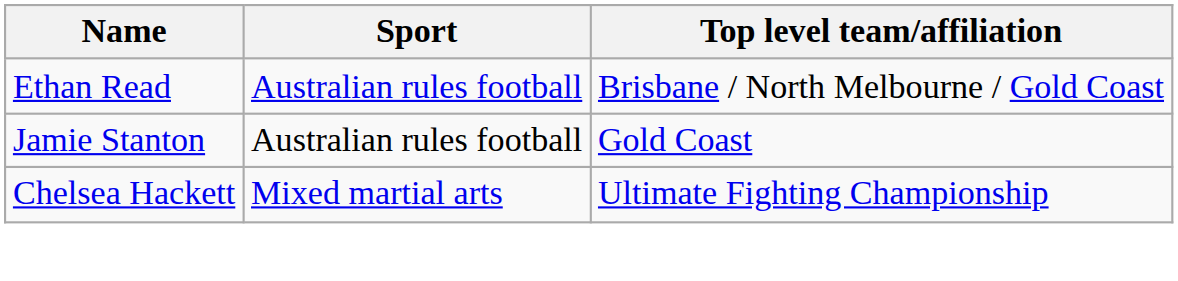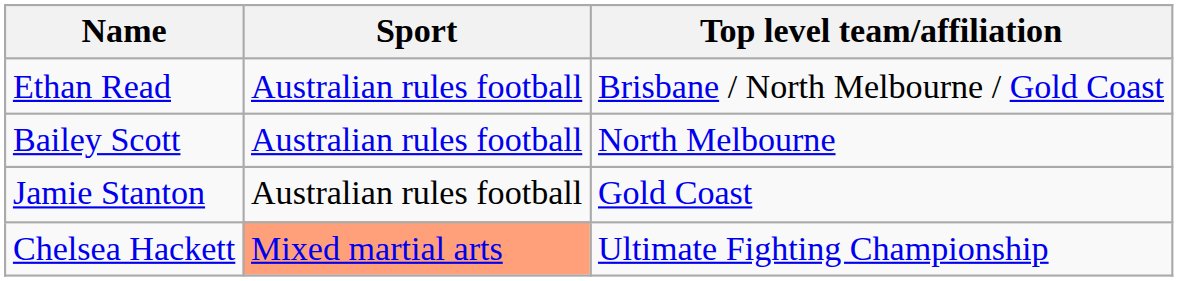+ row: Bailey Scott | Australian rules football | North Melbourne
Chelsea Hackett | Sport: no background -> lightsalmon background
